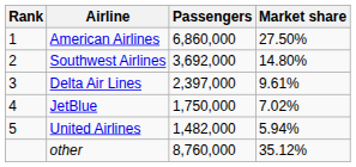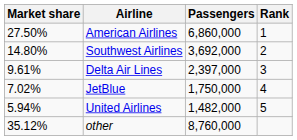columns swapped: Rank <-> Market share
